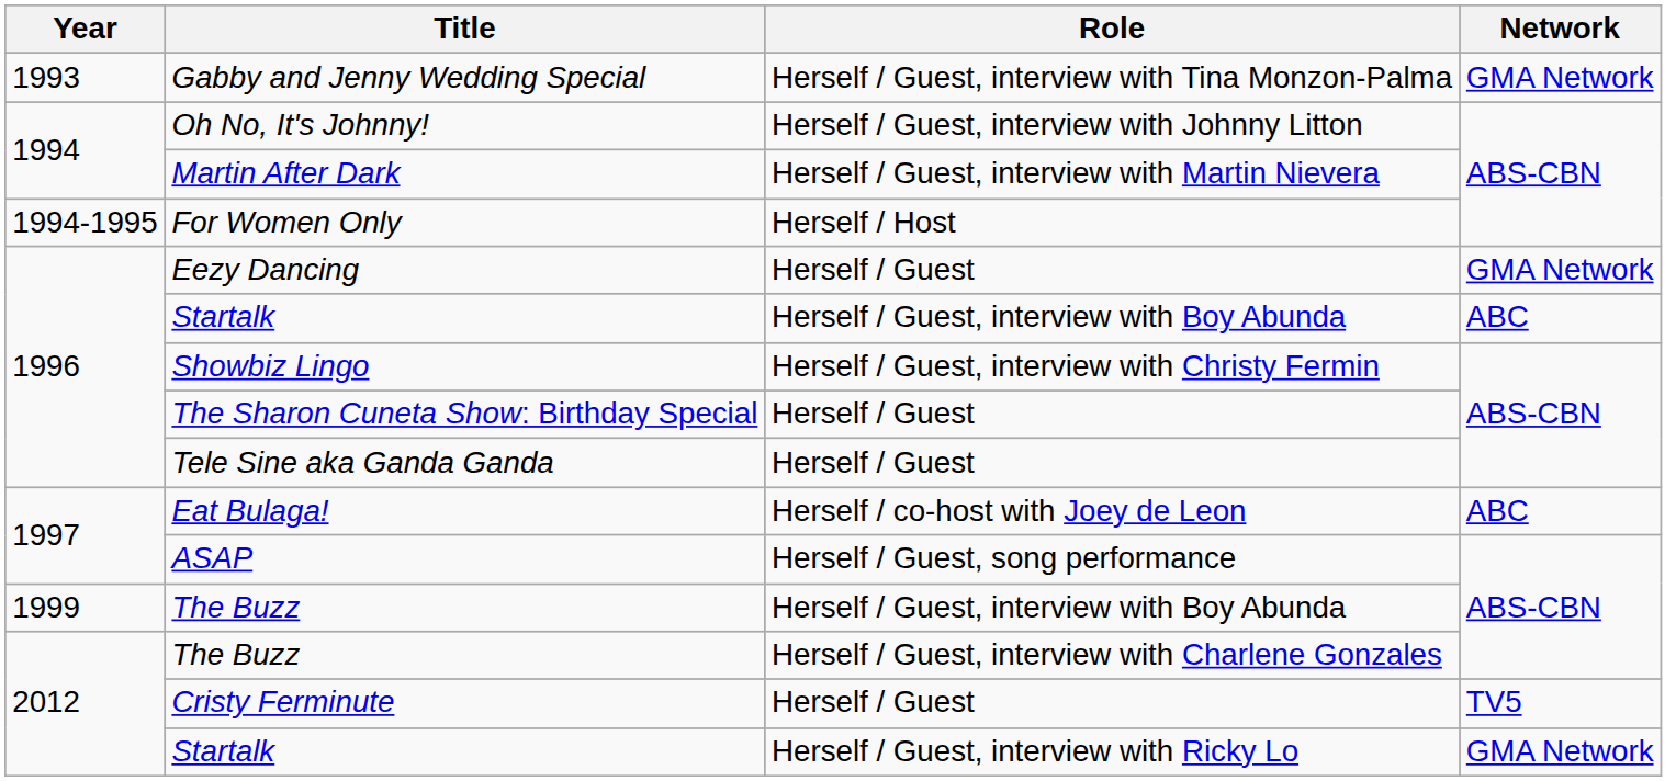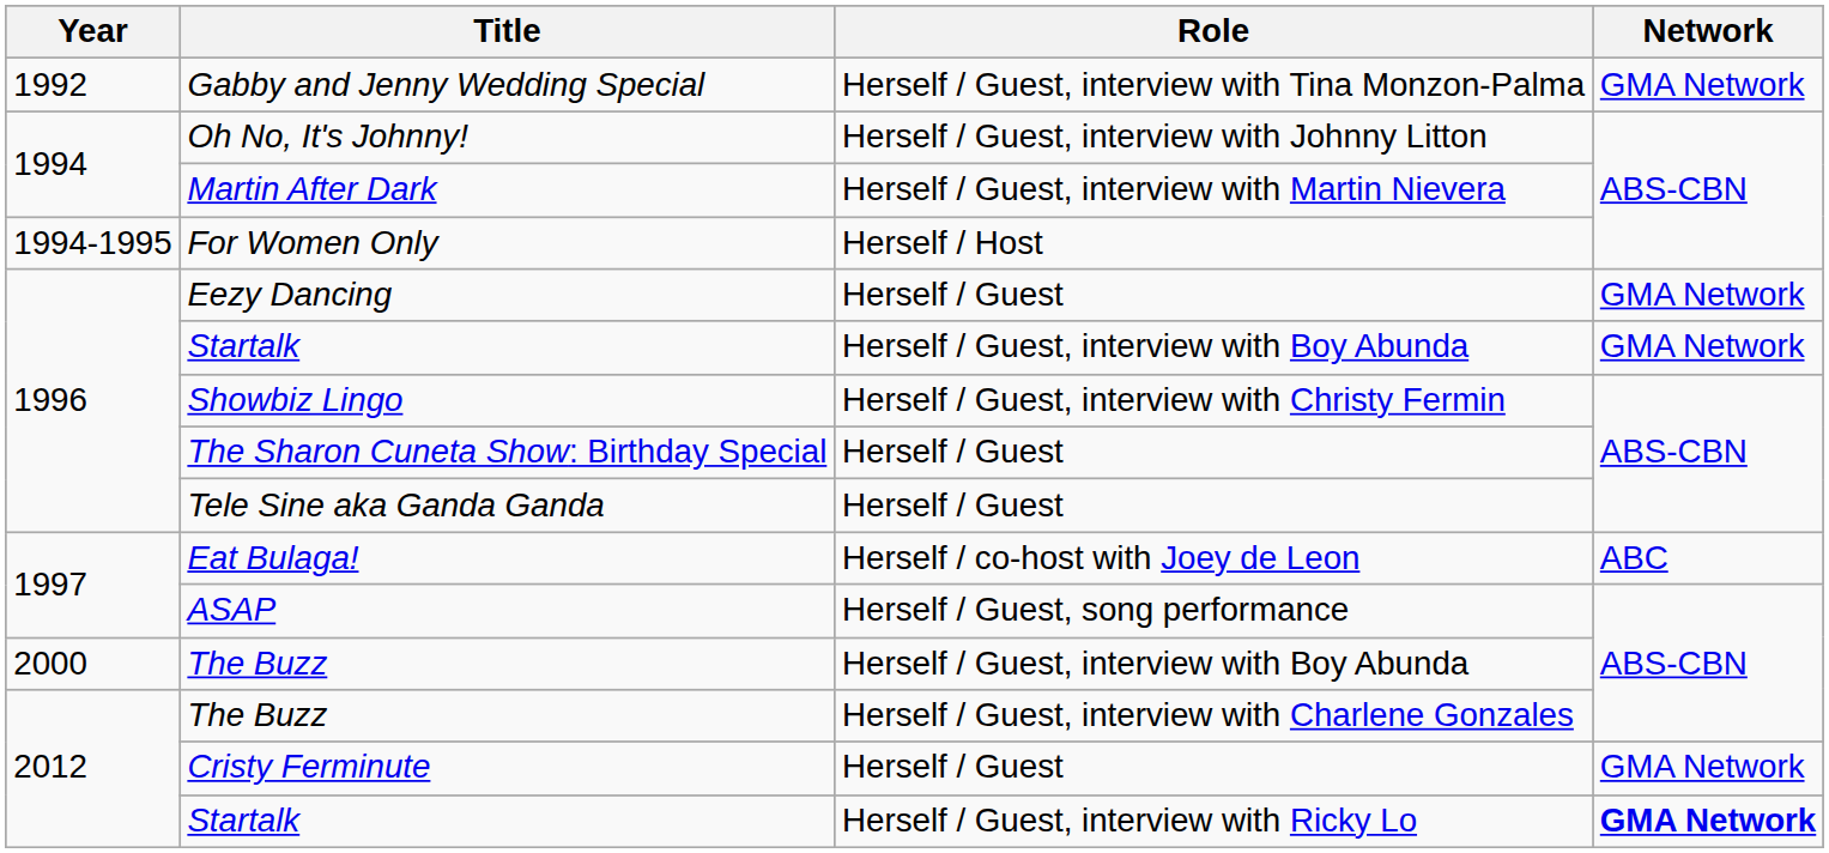Gabby and Jenny Wedding Special | Year: 1993 -> 1992
Startalk / Herself / Guest, interview with Boy Abunda | Network: ABC -> GMA Network
The Buzz / Herself / Guest, interview with Boy Abunda | Year: 1999 -> 2000
Cristy Ferminute | Network: TV5 -> GMA Network
Startalk / Herself / Guest, interview with Ricky Lo | Network: normal -> bold
